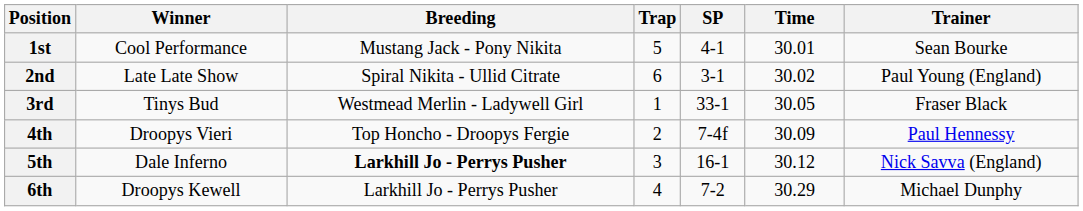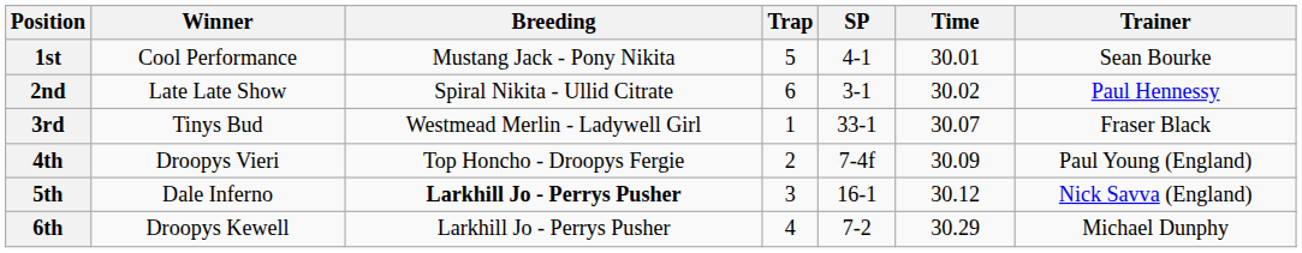2nd | Trainer: Paul Young (England) -> Paul Hennessy
3rd | Time: 30.05 -> 30.07
4th | Trainer: Paul Hennessy -> Paul Young (England)
